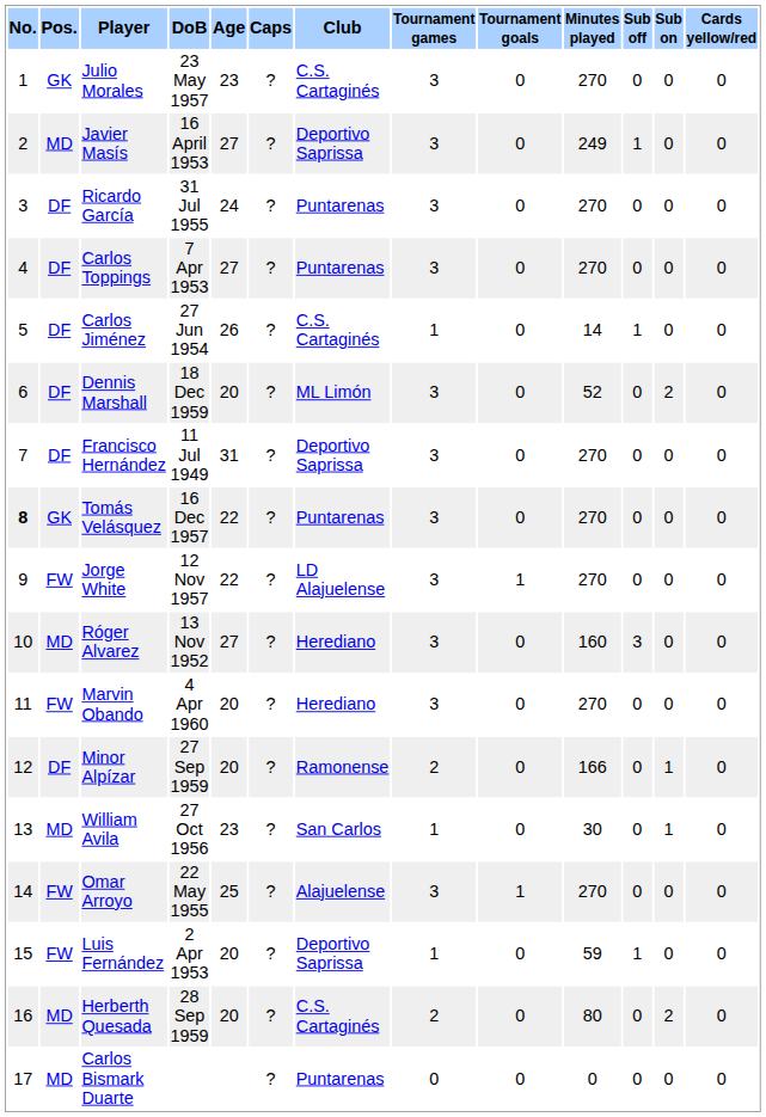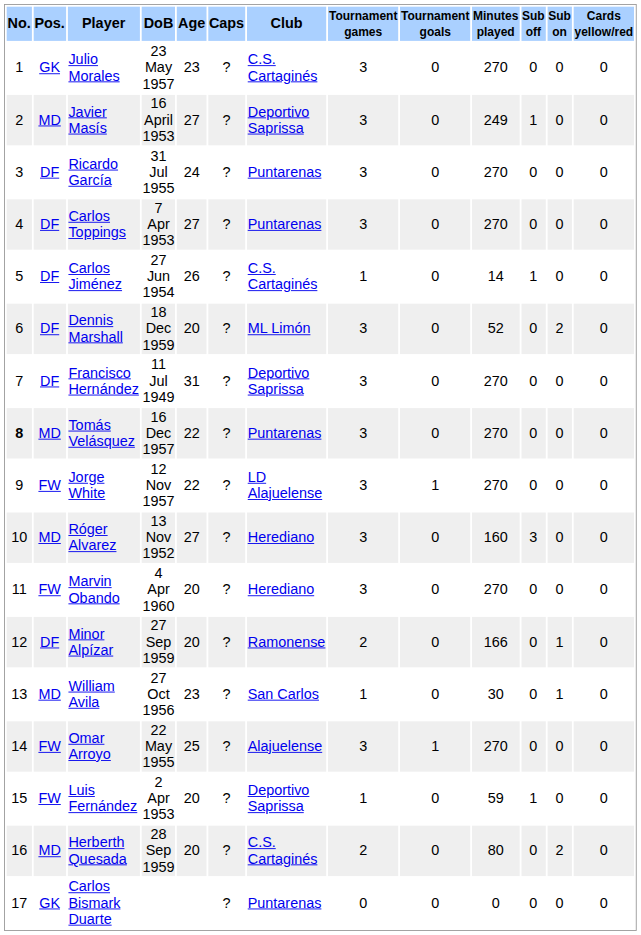Tomás Velásquez | Pos.: GK -> MD
Carlos Bismark Duarte | Pos.: MD -> GK
